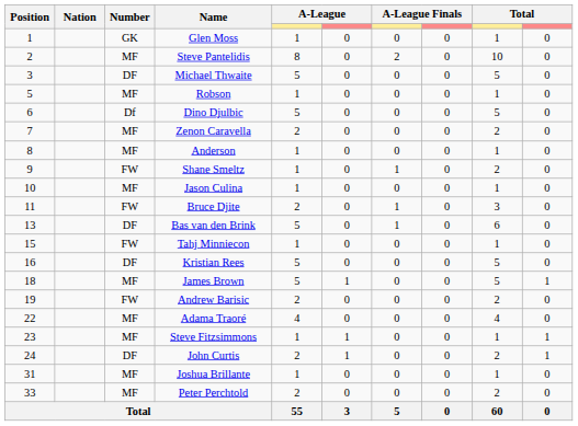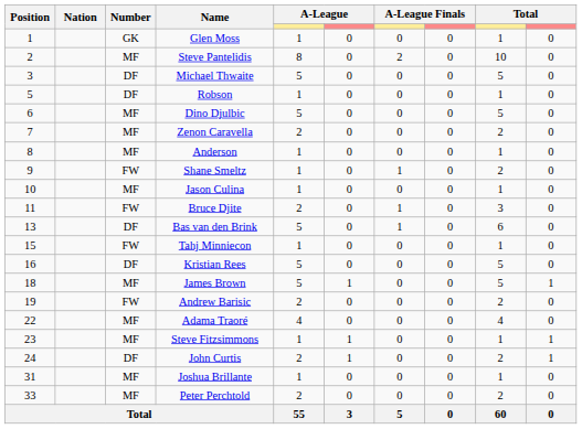Robson | Number: MF -> DF
Dino Djulbic | Number: Df -> MF
